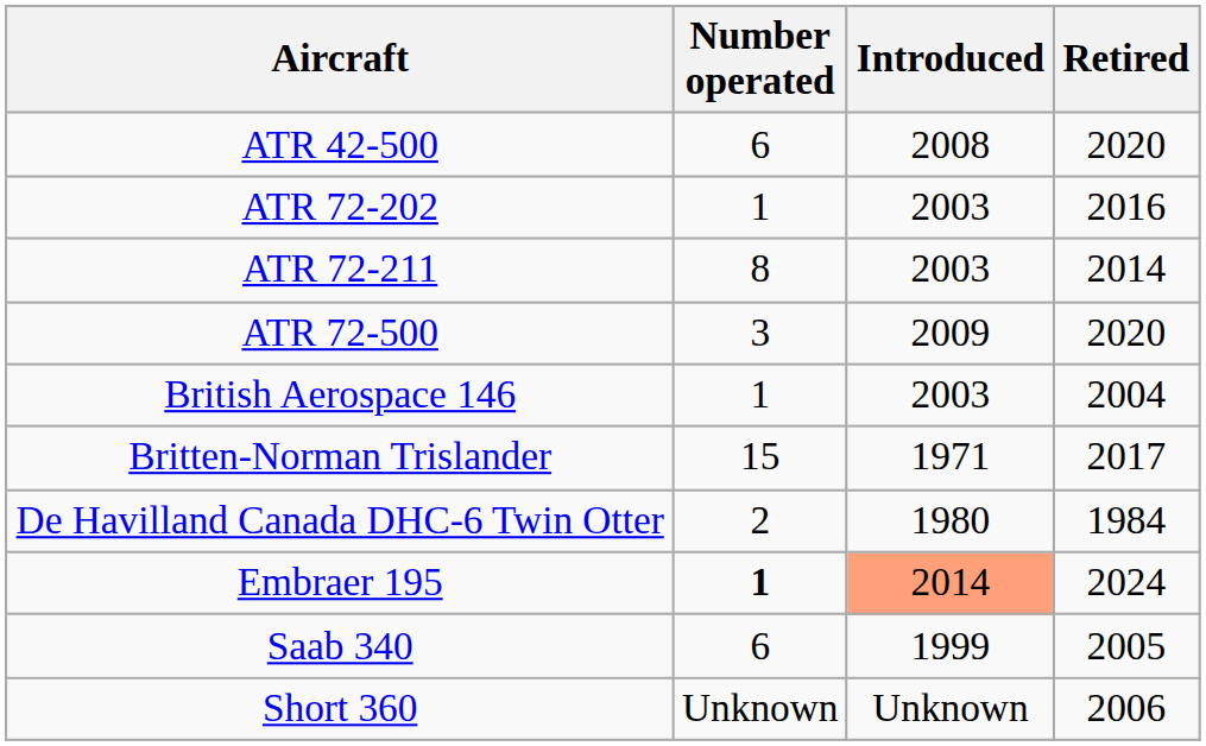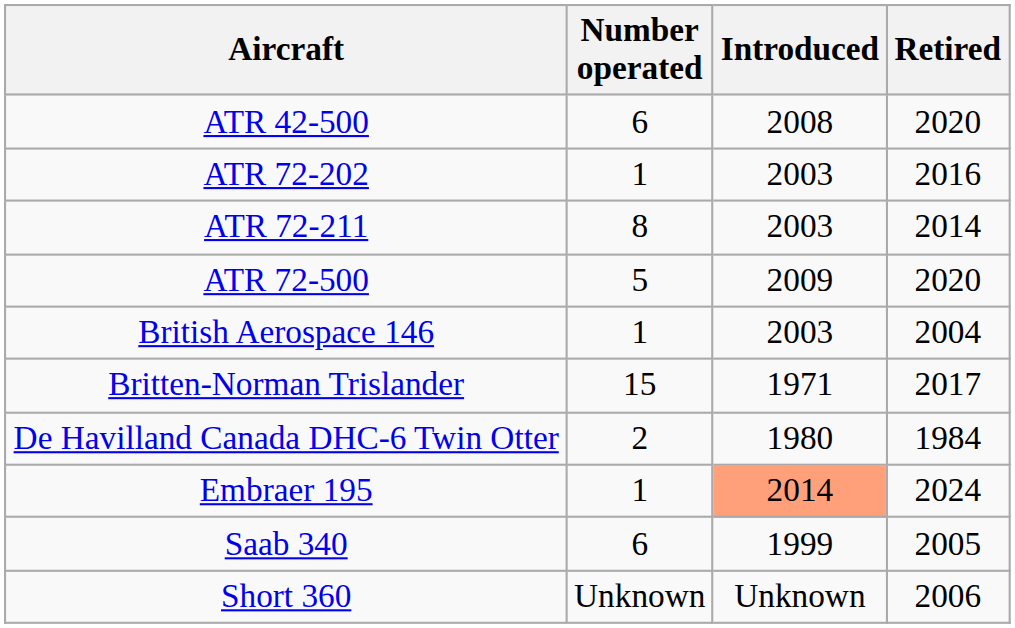ATR 72-500 | Number operated: 3 -> 5
Embraer 195 | Number operated: bold -> normal
